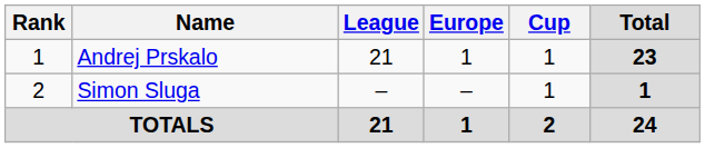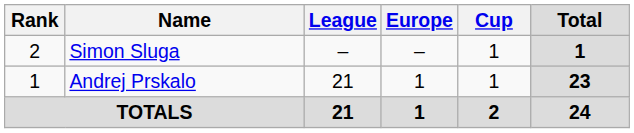rows swapped: Andrej Prskalo <-> Simon Sluga
